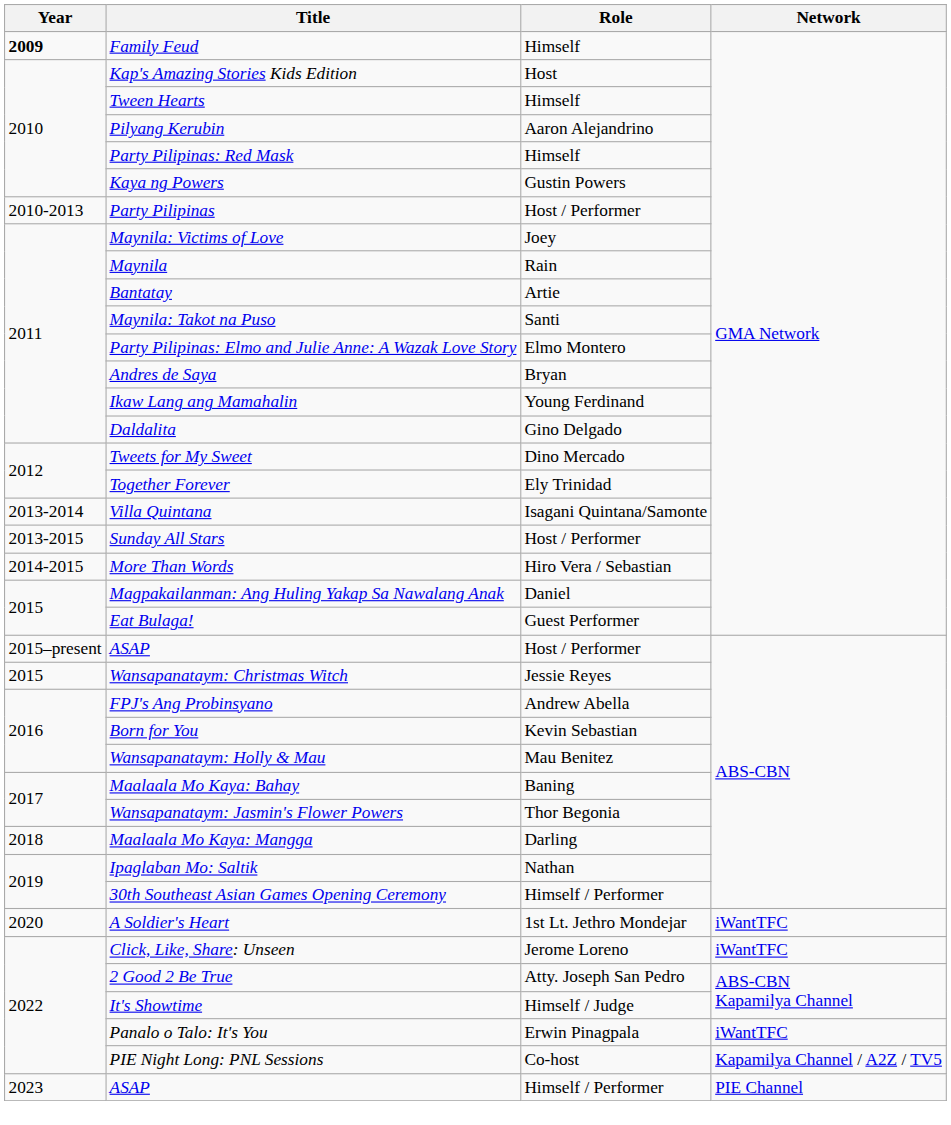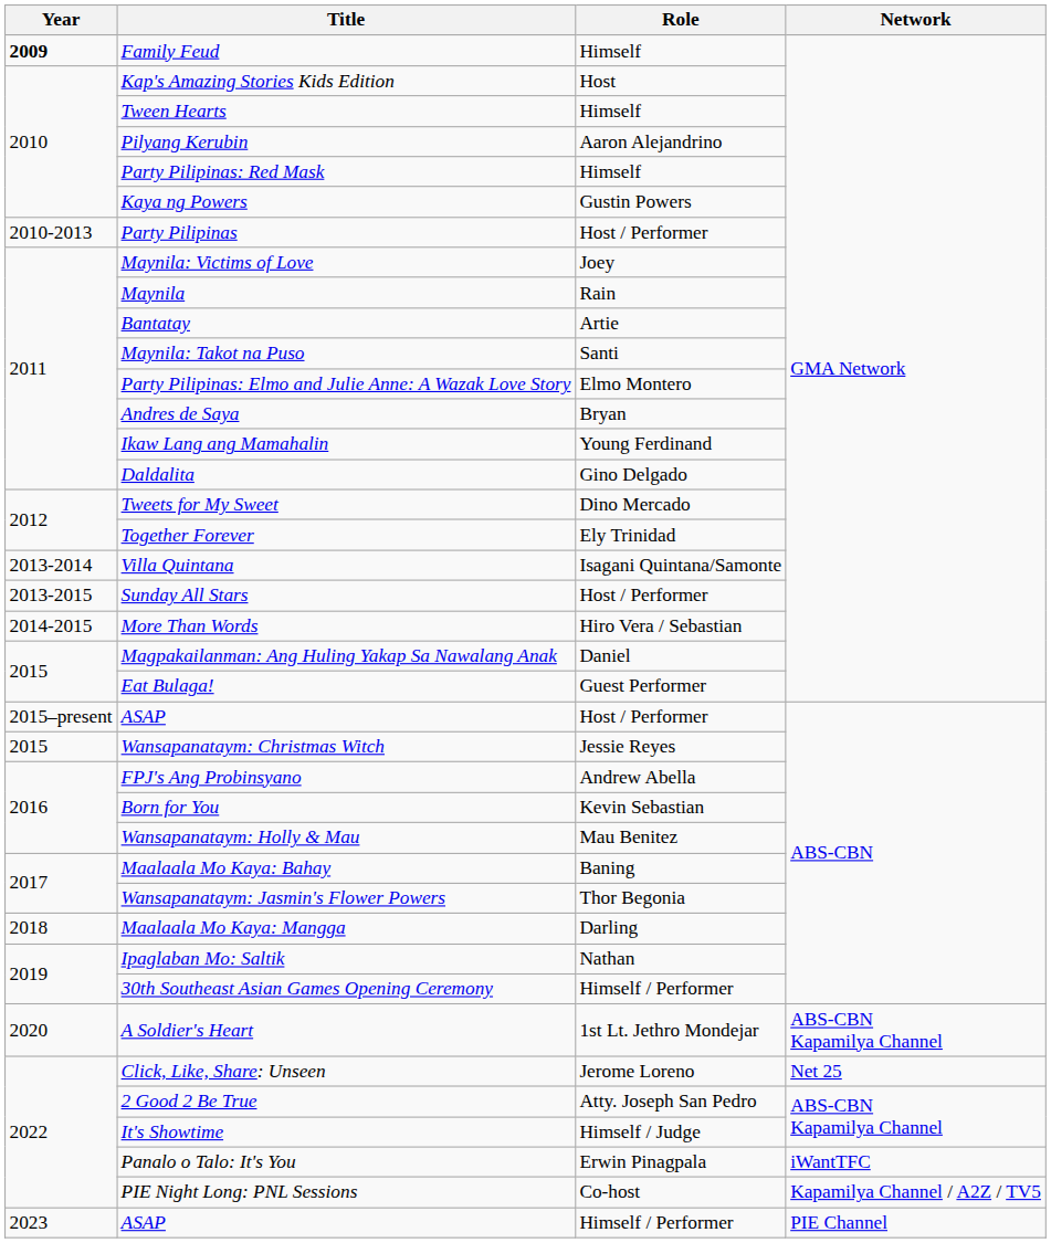A Soldier's Heart | Network: iWantTFC -> ABS-CBN Kapamilya Channel
Click, Like, Share: Unseen | Network: iWantTFC -> Net 25
